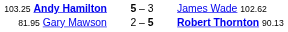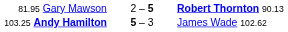rows swapped: 103.25 Andy Hamilton <-> 81.95 Gary Mawson
